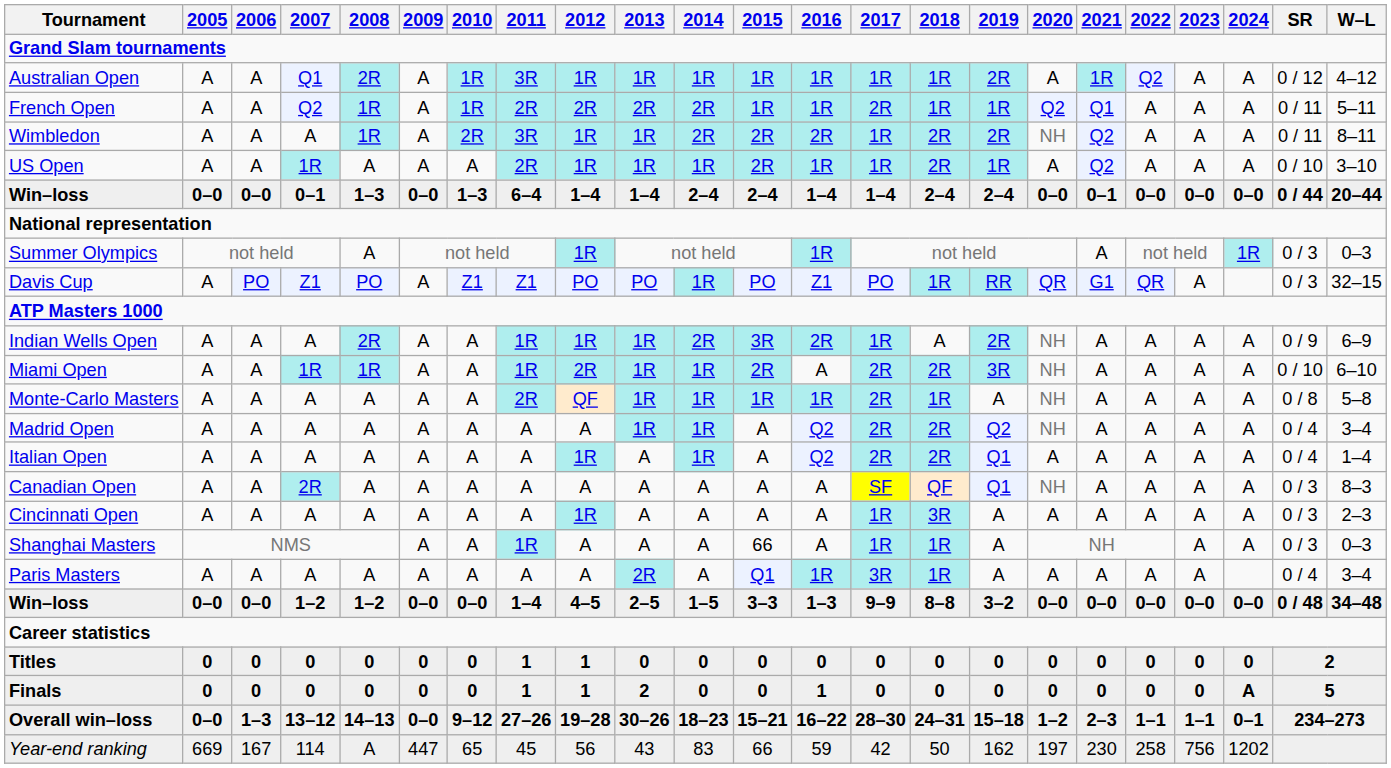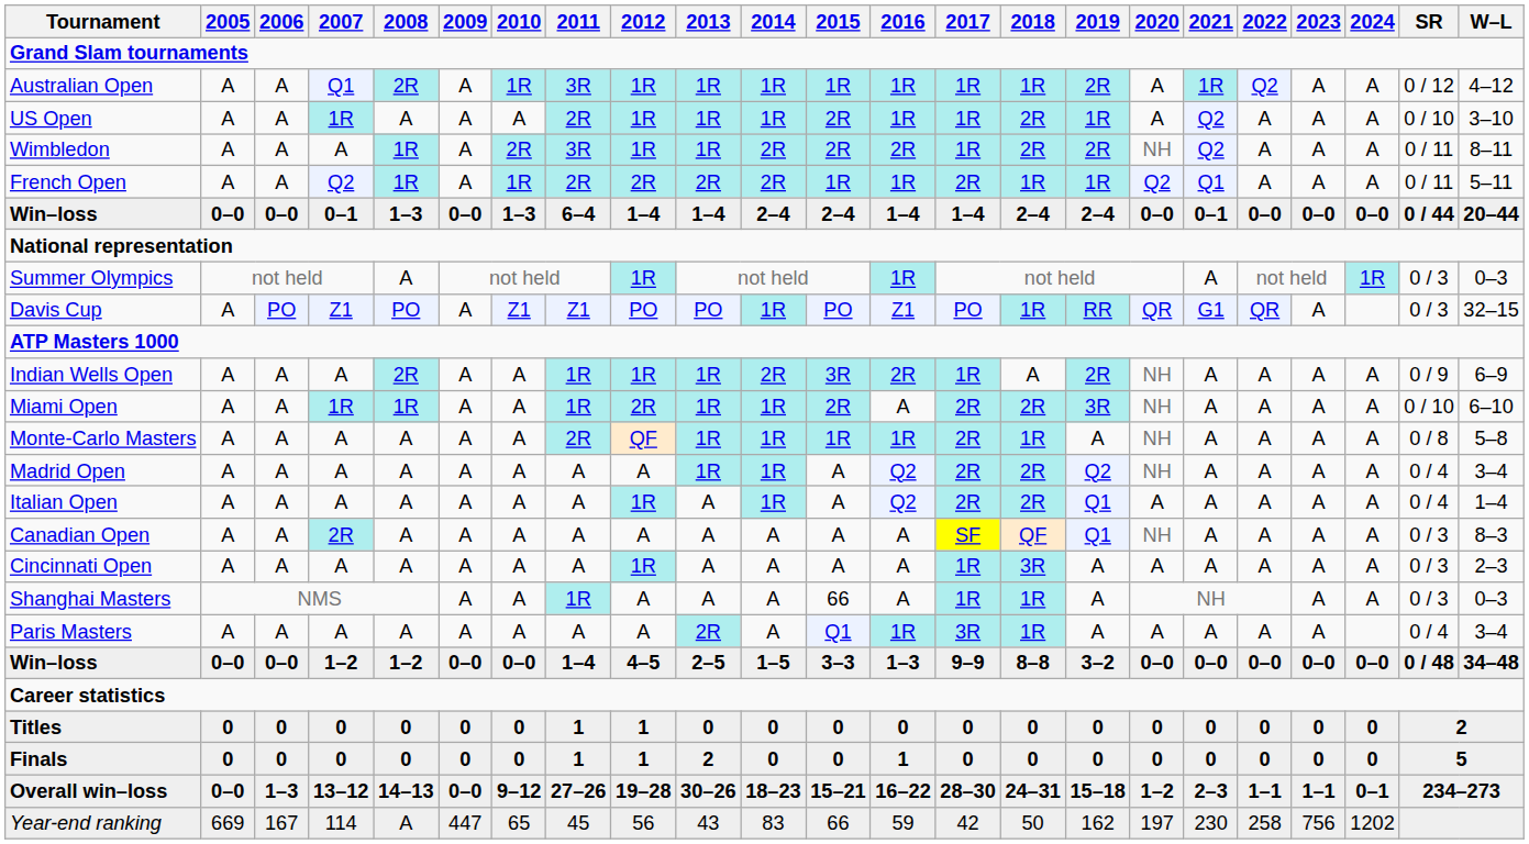rows swapped: French Open <-> US Open
Finals | 2024: A -> 0
